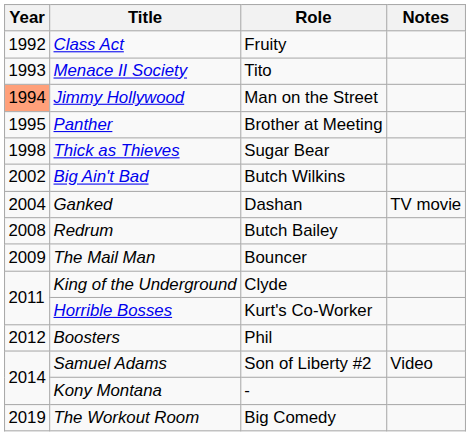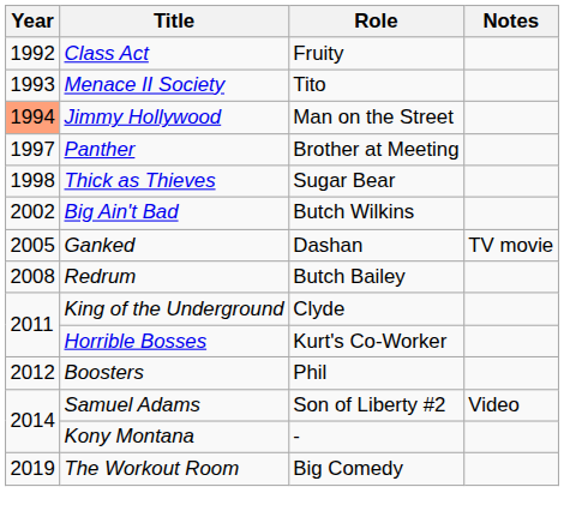Panther | Year: 1995 -> 1997
Ganked | Year: 2004 -> 2005
- row: 2009 | The Mail Man | Bouncer
